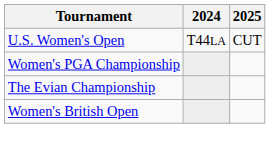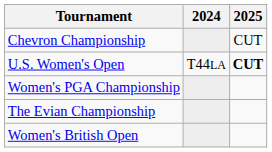+ row: Chevron Championship | CUT
U.S. Women's Open | 2025: normal -> bold
